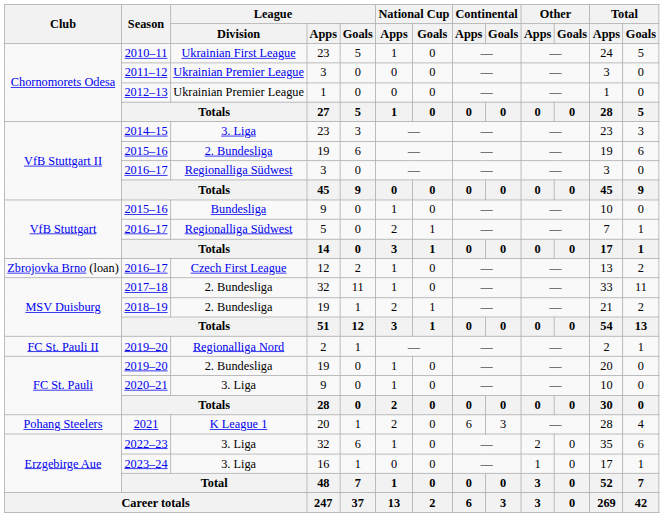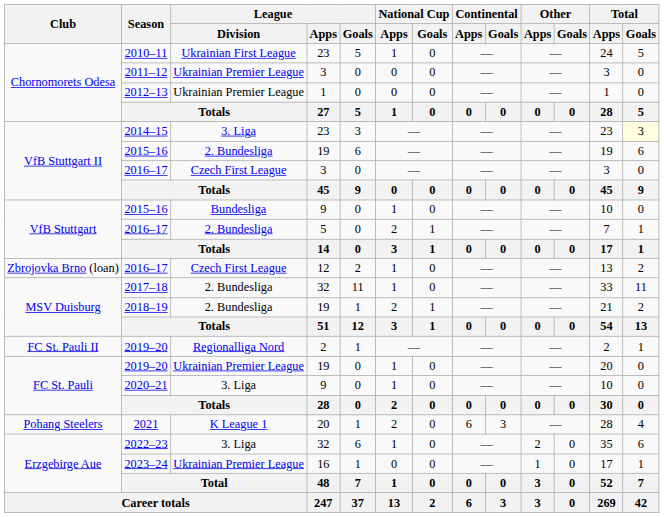2014–15 | Total / Goals: no background -> lightyellow background
2016–17 / 3 | League / Division: Regionalliga Südwest -> Czech First League
2016–17 / 5 | League / Division: Regionalliga Südwest -> 2. Bundesliga
2019–20 / 19 | League / Division: 2. Bundesliga -> Ukrainian Premier League
2023–24 | League / Division: 3. Liga -> Ukrainian Premier League
